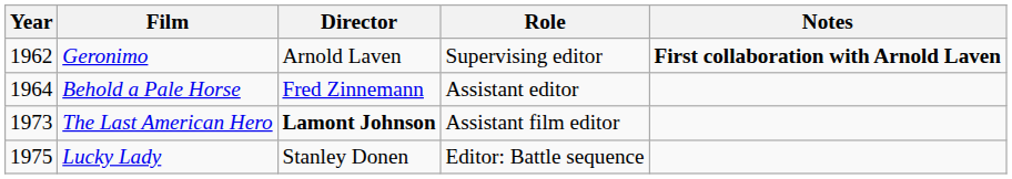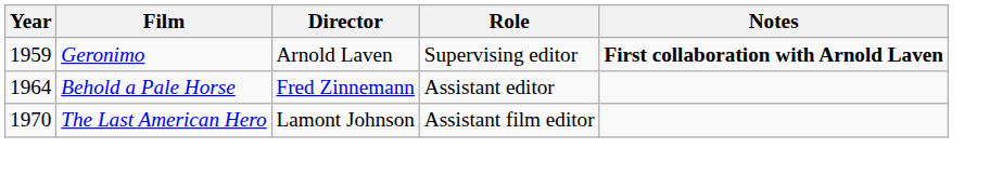Geronimo | Year: 1962 -> 1959
The Last American Hero | Year: 1973 -> 1970
The Last American Hero | Director: bold -> normal
- row: 1975 | Lucky Lady | Stanley Donen | Editor: Battle sequence
